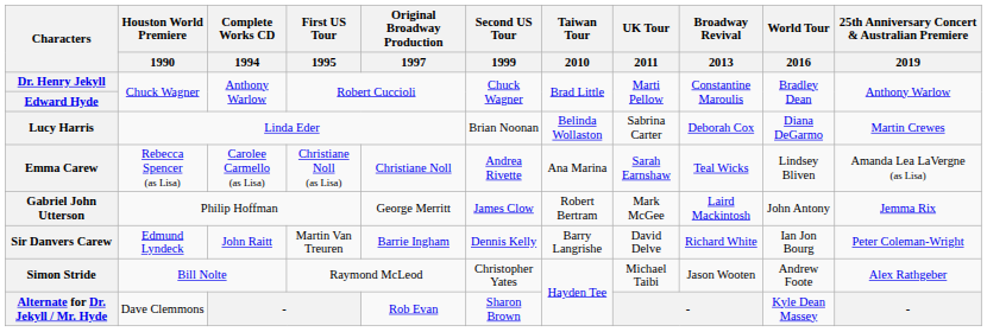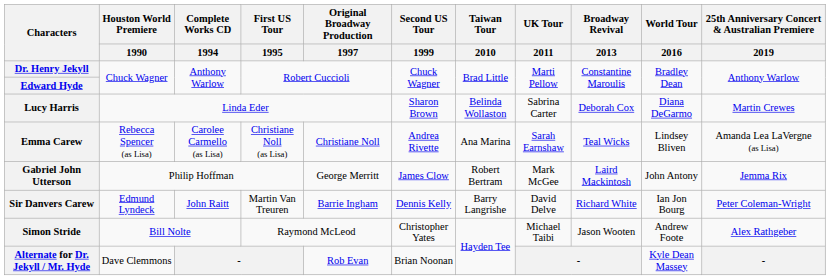Lucy Harris | Second US Tour / 1999: Brian Noonan -> Sharon Brown
Alternate for Dr. Jekyll / Mr. Hyde | Second US Tour / 1999: Sharon Brown -> Brian Noonan
